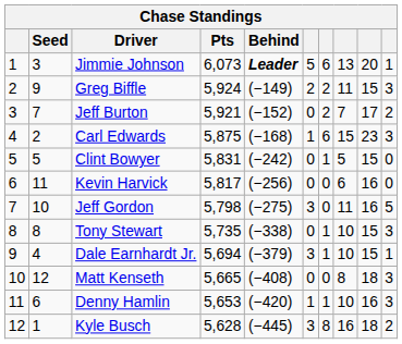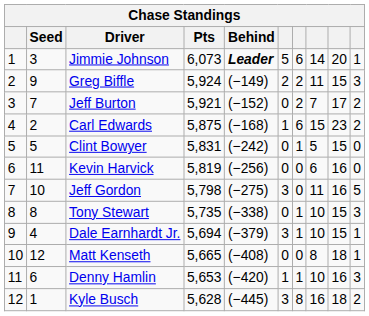Jimmie Johnson | column 8: 13 -> 14
Carl Edwards | column 10: 3 -> 2
Kevin Harvick | Pts: 5,817 -> 5,819
Matt Kenseth | column 10: 3 -> 1
